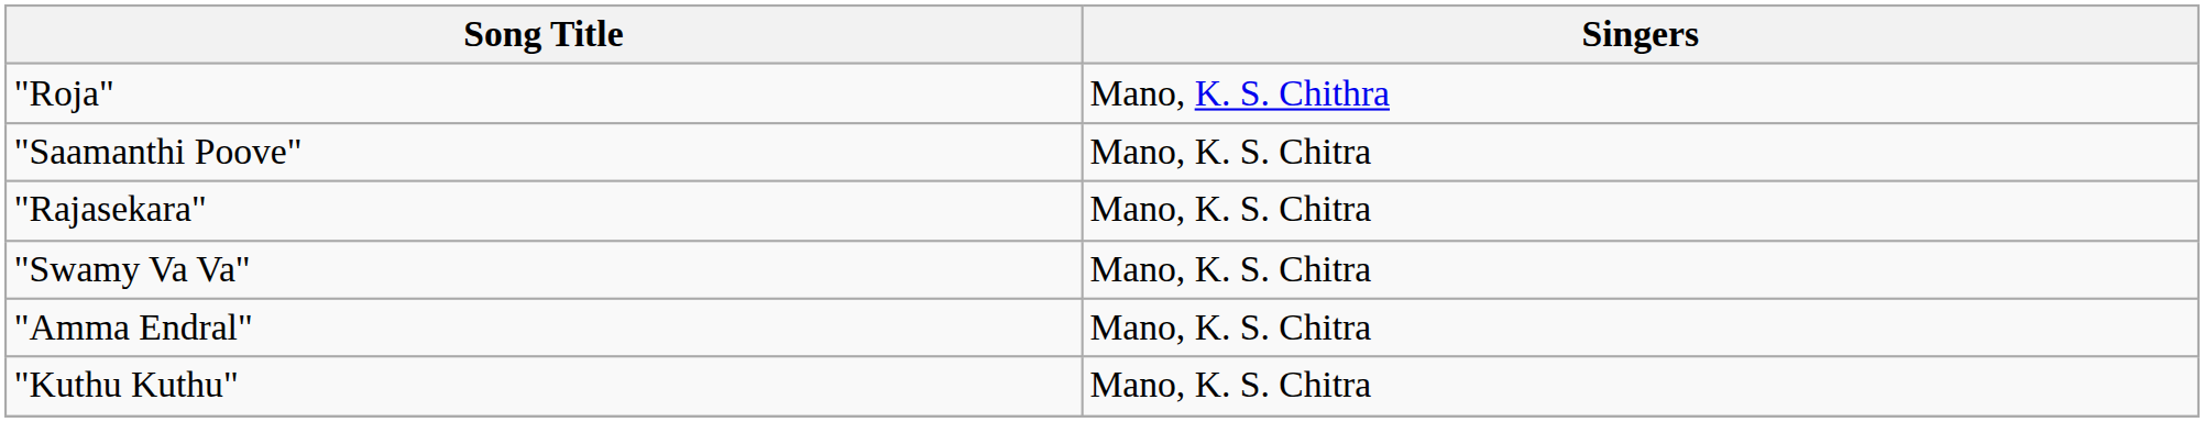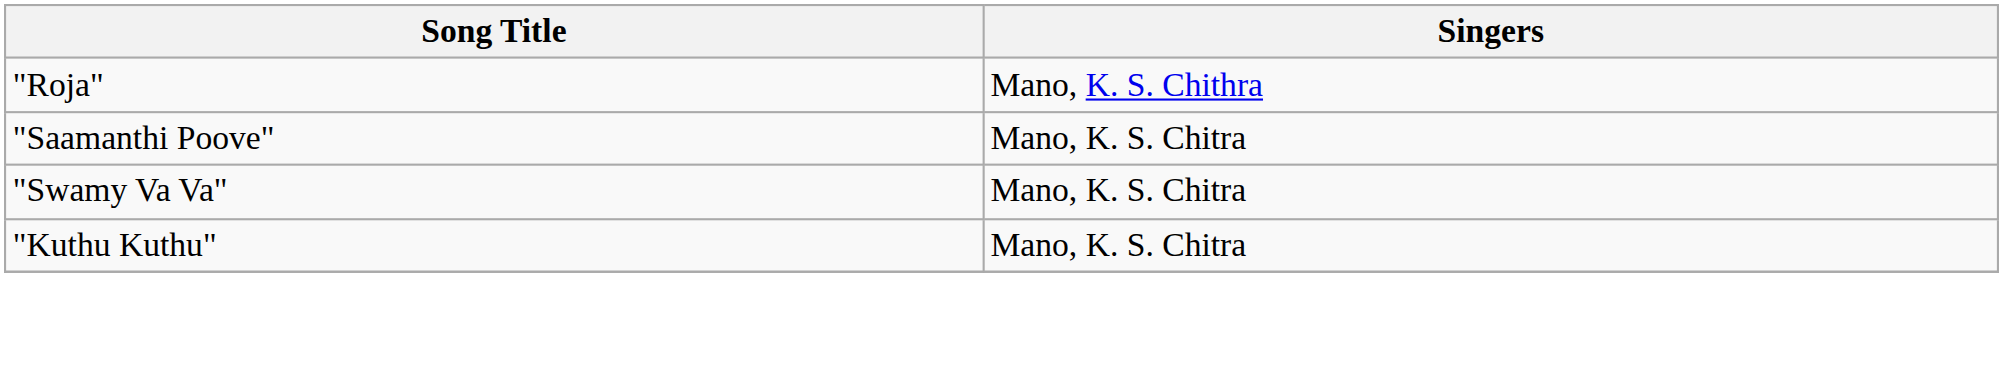- row: "Rajasekara" | Mano, K. S. Chitra
- row: "Amma Endral" | Mano, K. S. Chitra
